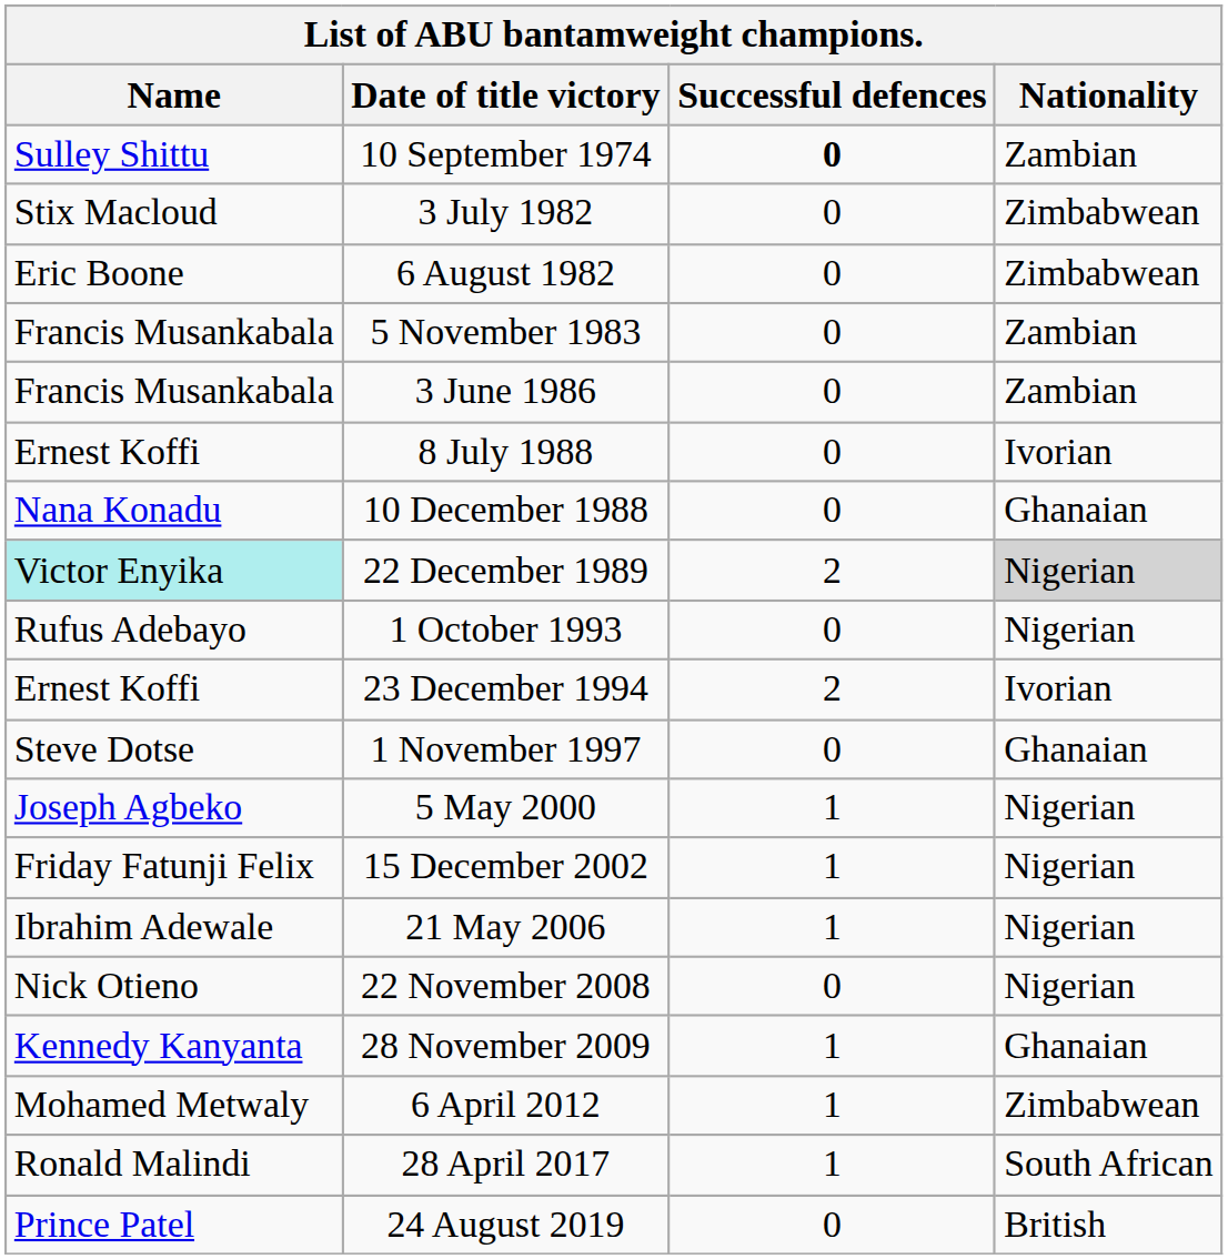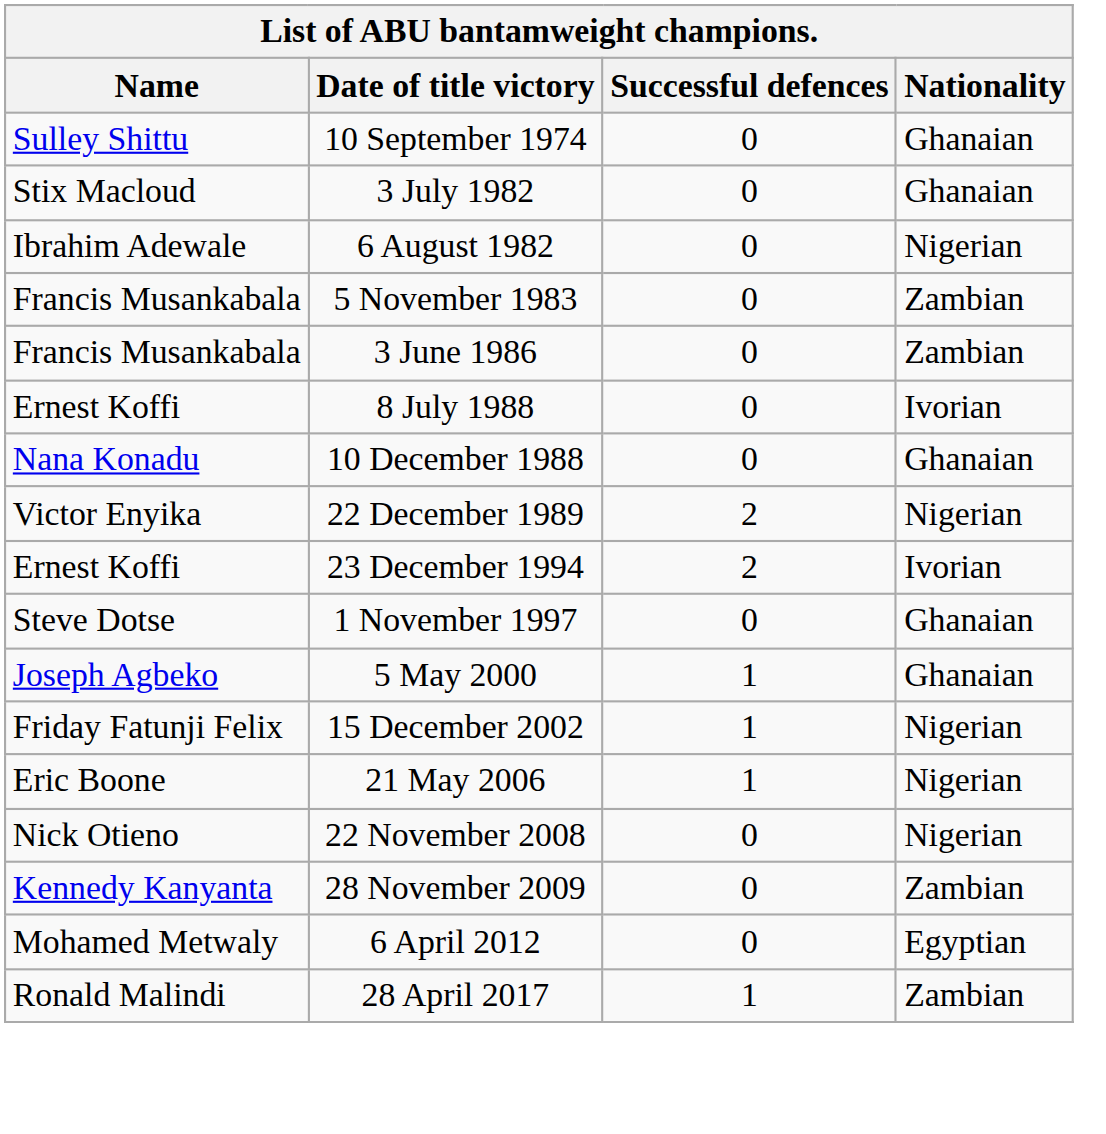10 September 1974 | Successful defences: bold -> normal
10 September 1974 | Nationality: Zambian -> Ghanaian
3 July 1982 | Nationality: Zimbabwean -> Ghanaian
6 August 1982 | Name: Eric Boone -> Ibrahim Adewale
6 August 1982 | Nationality: Zimbabwean -> Nigerian
22 December 1989 | Name: paleturquoise background -> no background
22 December 1989 | Nationality: lightgrey background -> no background
- row: Rufus Adebayo | 1 October 1993 | 0 | Nigerian
5 May 2000 | Nationality: Nigerian -> Ghanaian
21 May 2006 | Name: Ibrahim Adewale -> Eric Boone
28 November 2009 | Successful defences: 1 -> 0
28 November 2009 | Nationality: Ghanaian -> Zambian
6 April 2012 | Successful defences: 1 -> 0
6 April 2012 | Nationality: Zimbabwean -> Egyptian
28 April 2017 | Nationality: South African -> Zambian
- row: Prince Patel | 24 August 2019 | 0 | British
